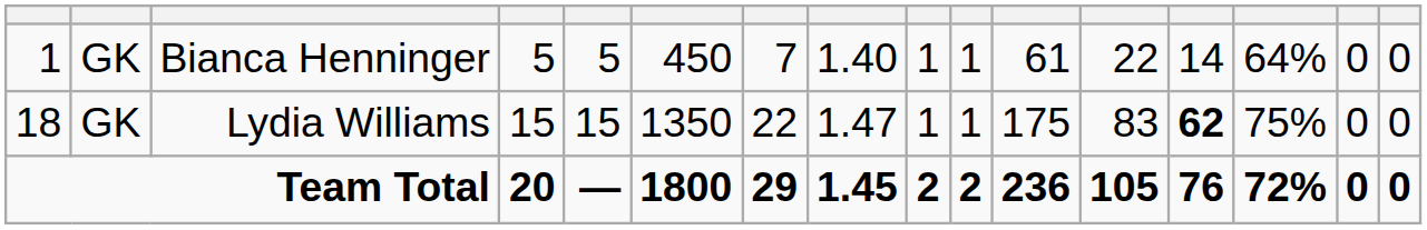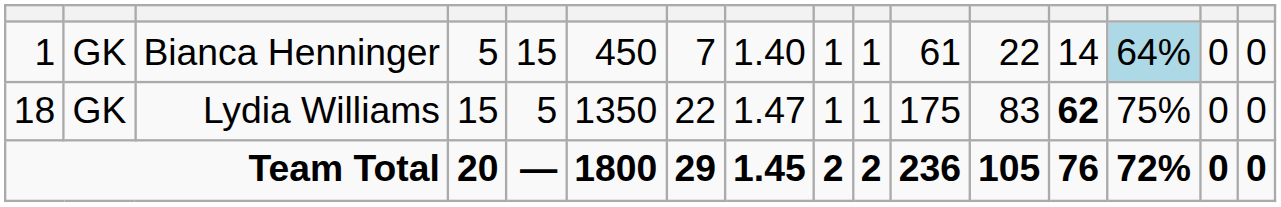Bianca Henninger | column 5: 5 -> 15
Bianca Henninger | column 14: no background -> lightblue background
Lydia Williams | column 5: 15 -> 5
